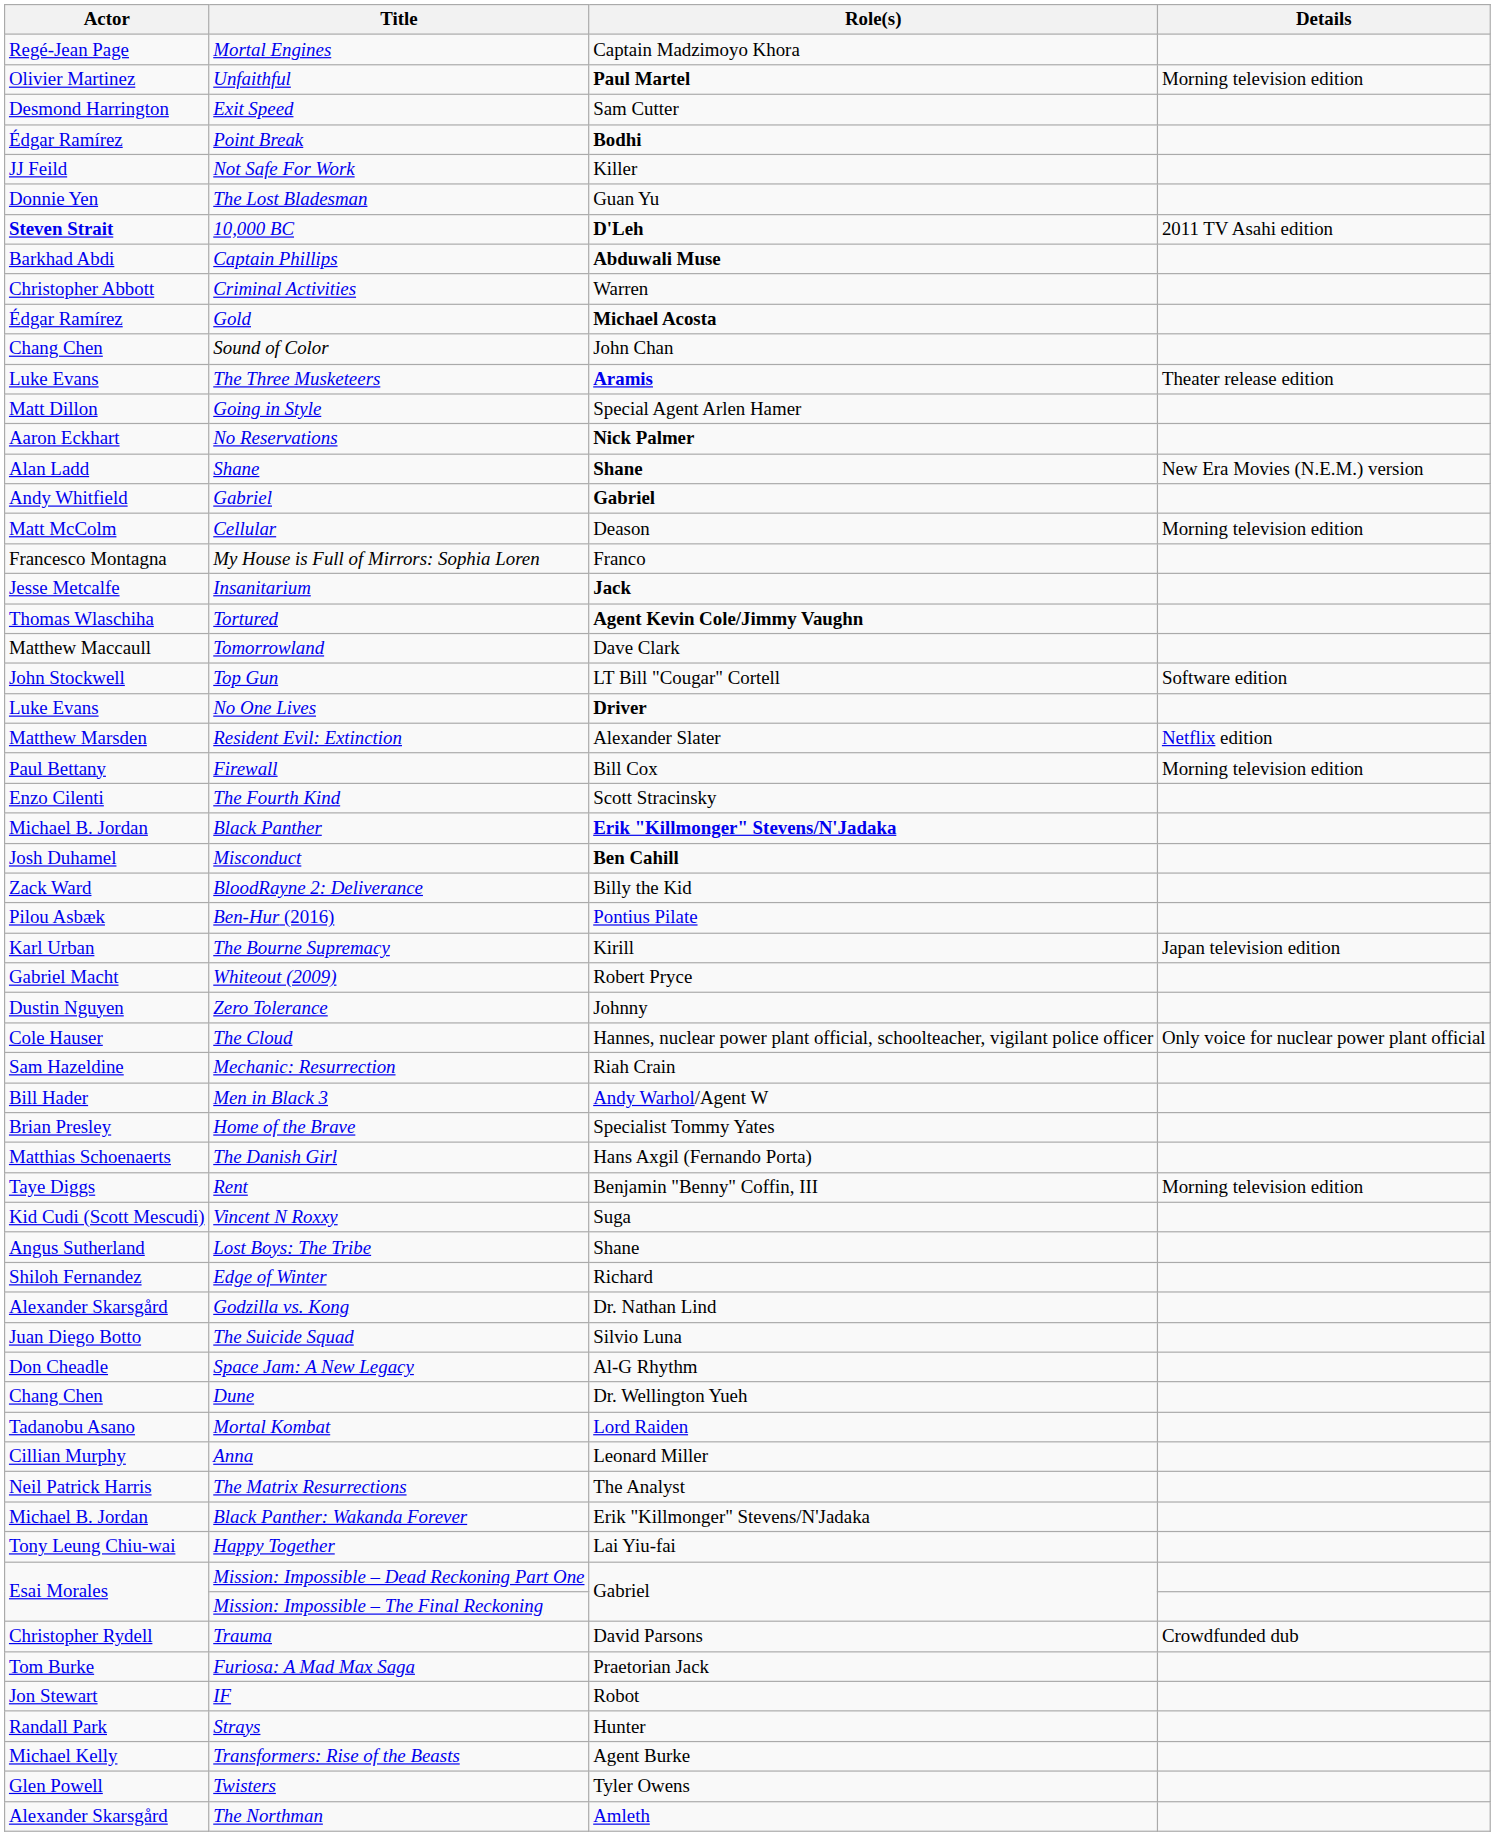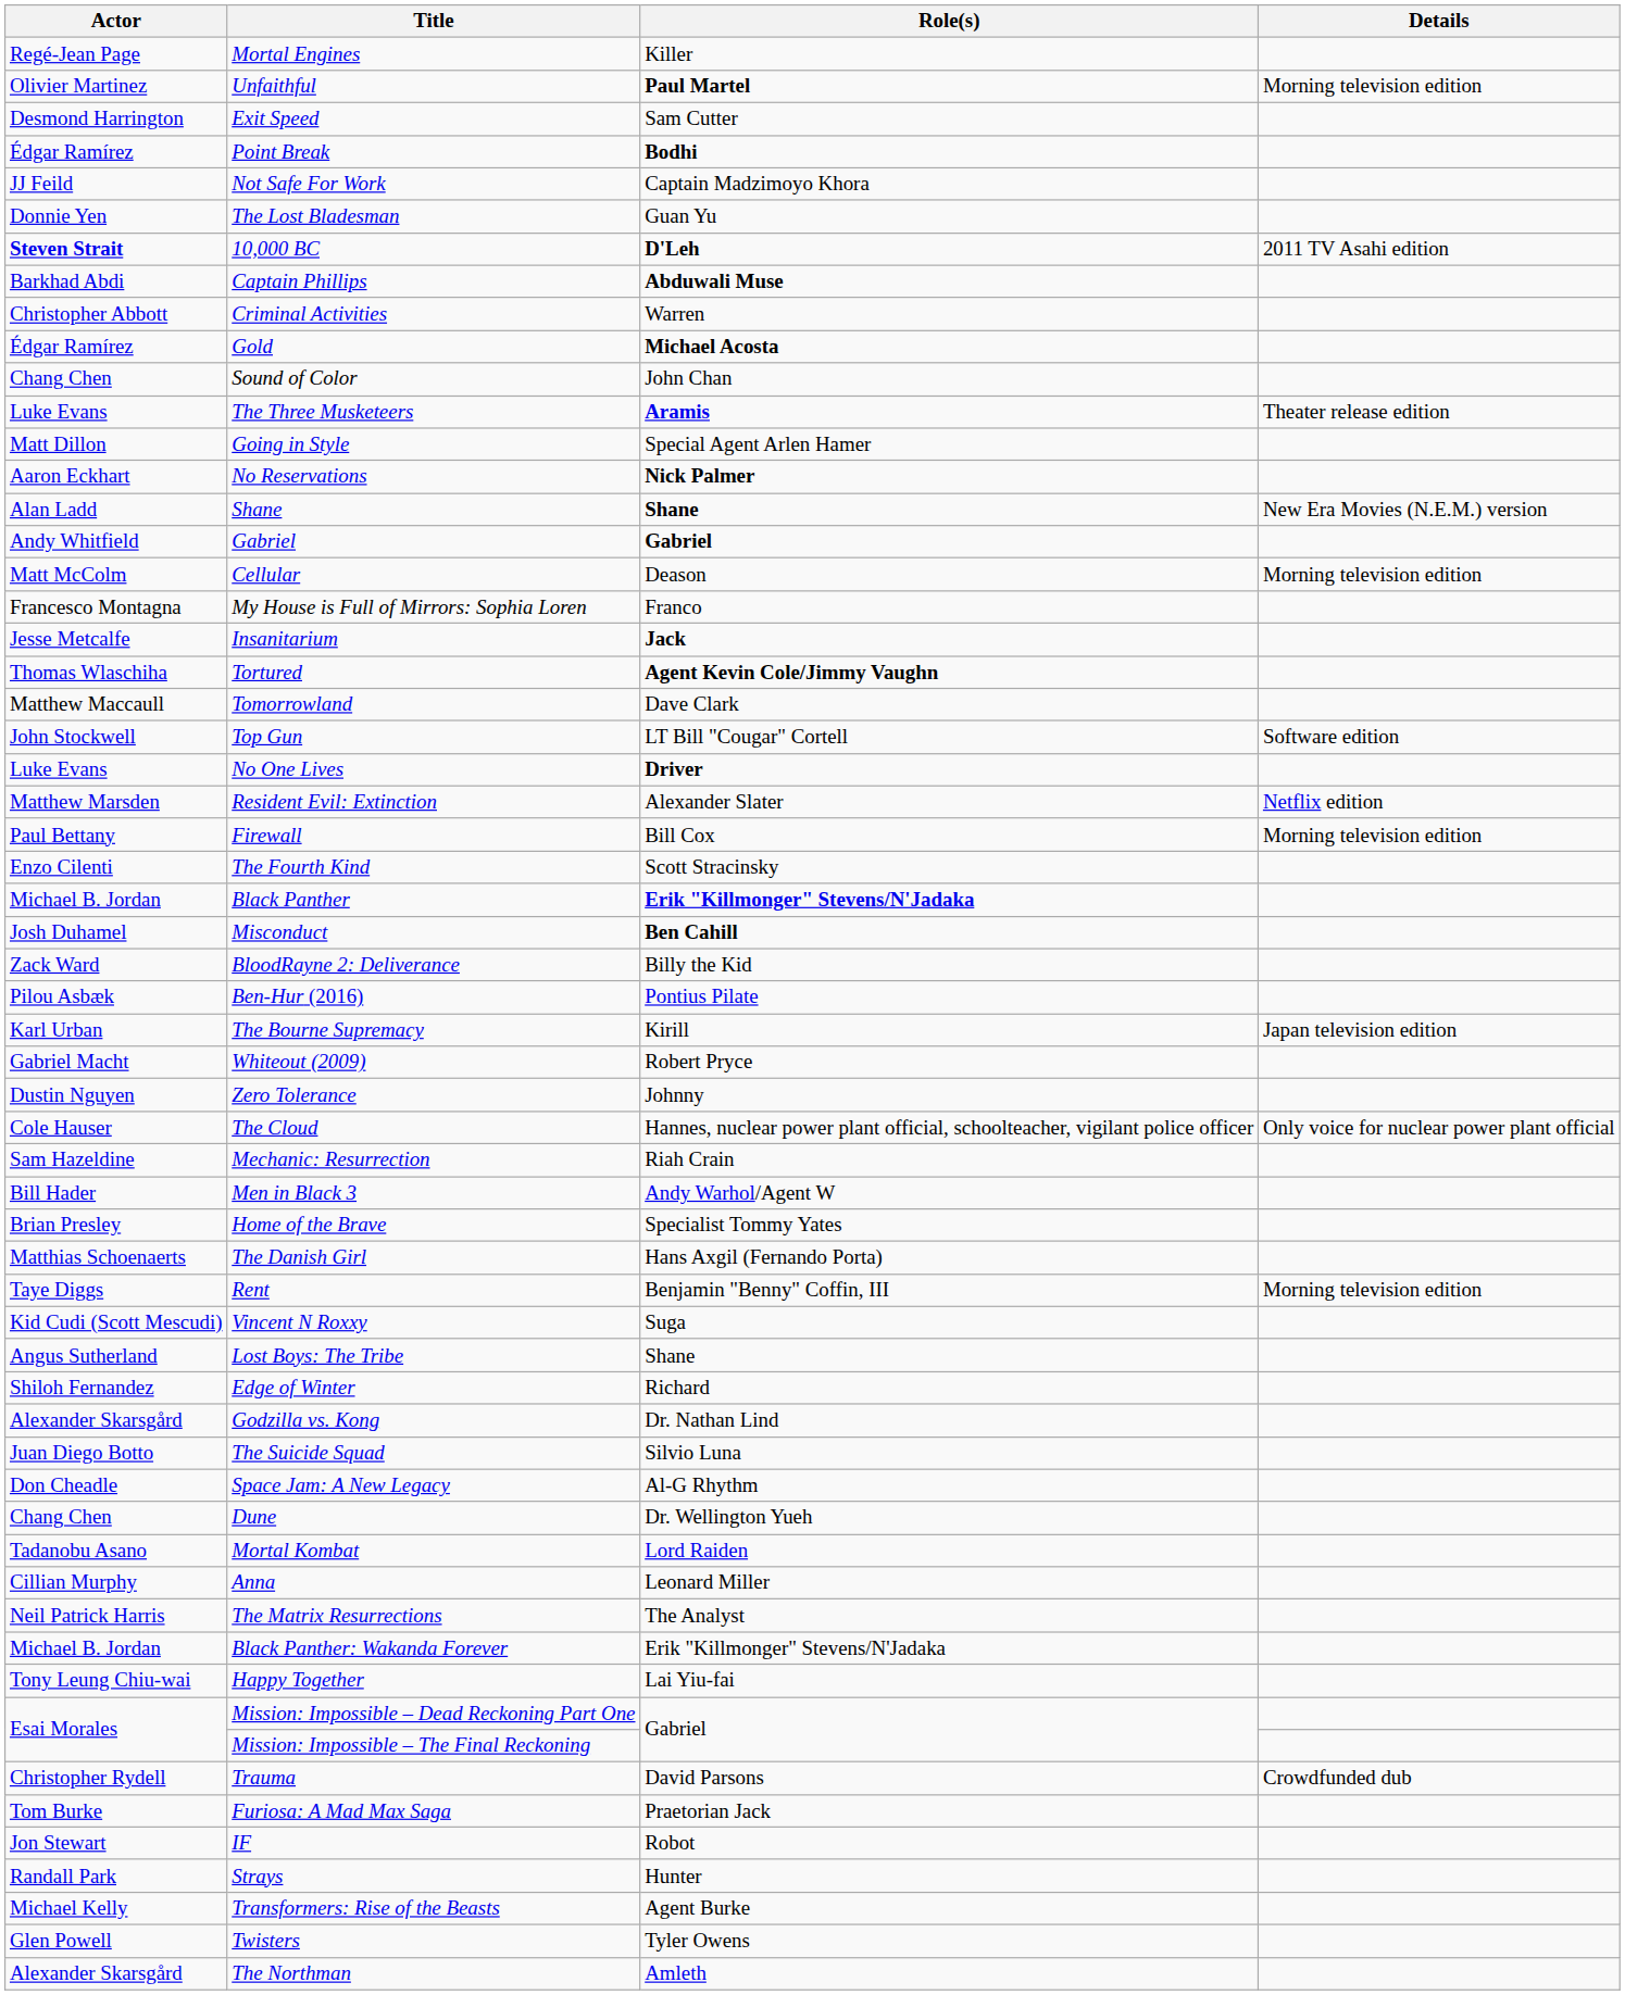Mortal Engines | Role(s): Captain Madzimoyo Khora -> Killer
Not Safe For Work | Role(s): Killer -> Captain Madzimoyo Khora
